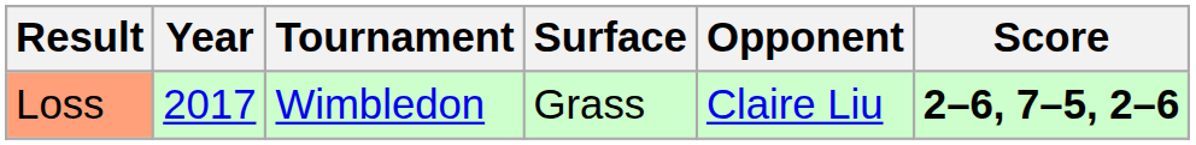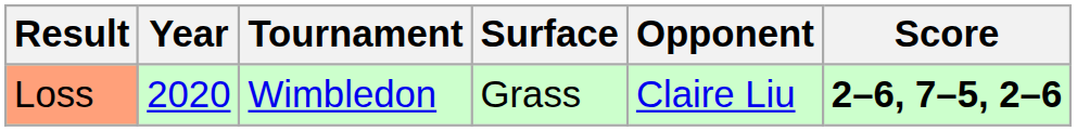Loss | Year: 2017 -> 2020
